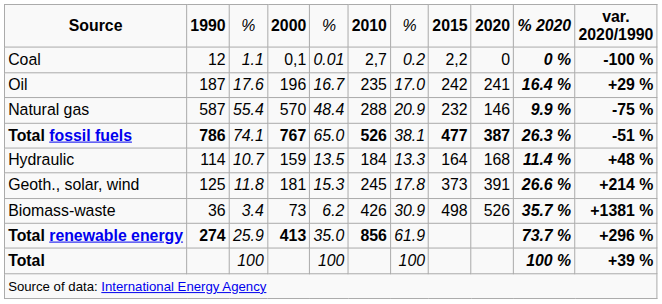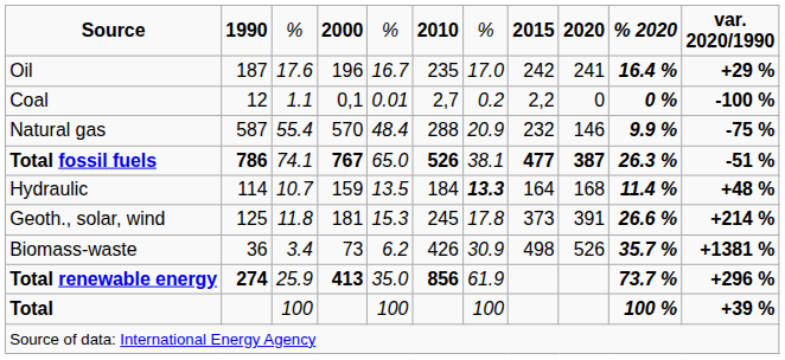rows swapped: Coal <-> Oil
Hydraulic | column 7: normal -> bold
